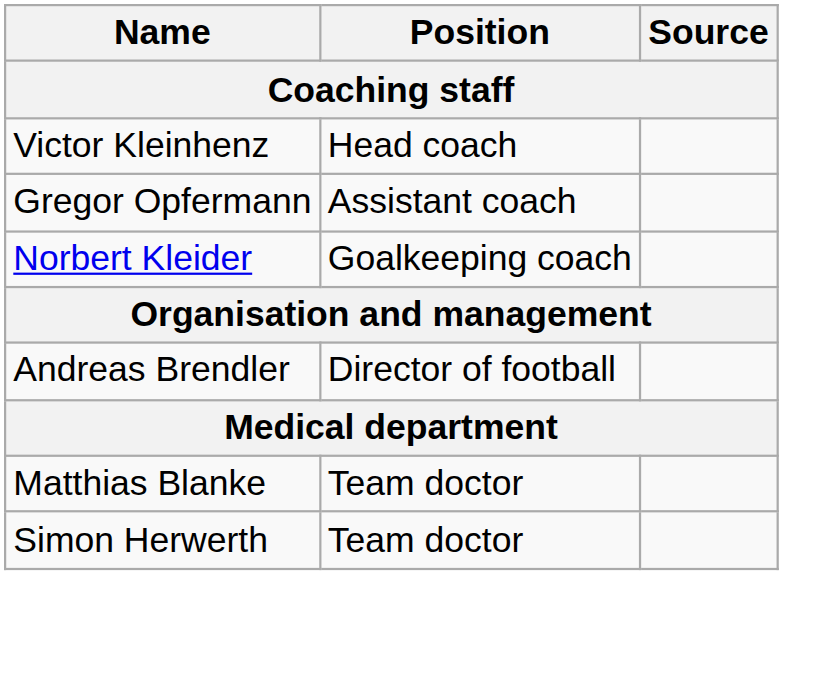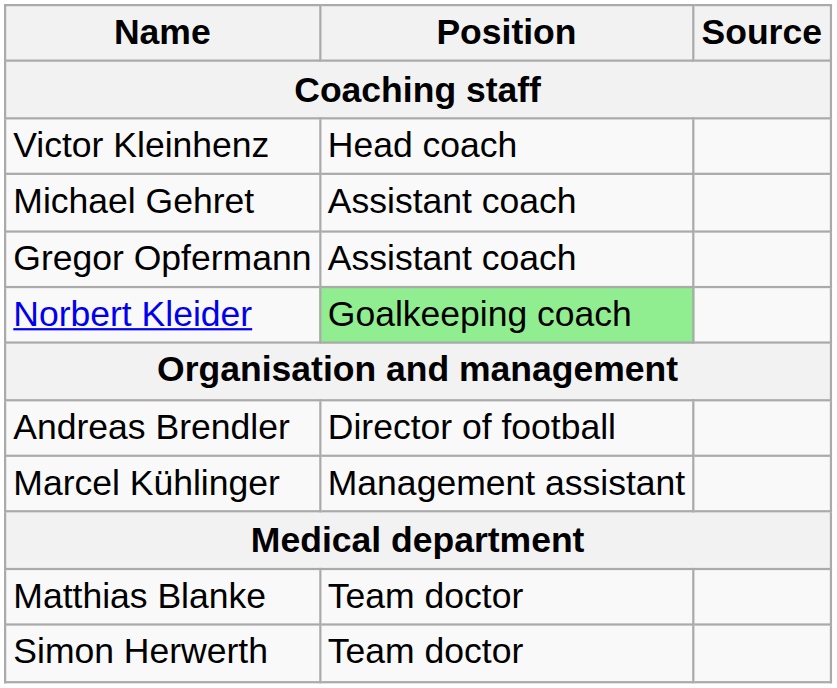+ row: Michael Gehret | Assistant coach
Norbert Kleider | Position: no background -> lightgreen background
+ row: Marcel Kühlinger | Management assistant
